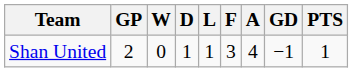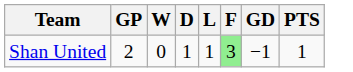- column: A | 4
Shan United | F: no background -> lightgreen background
